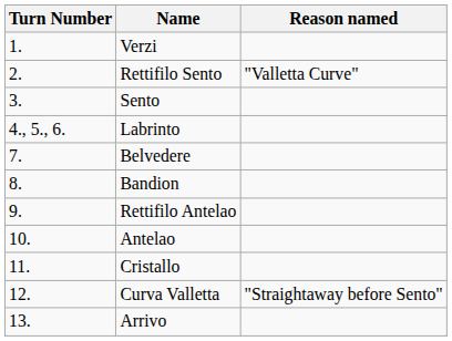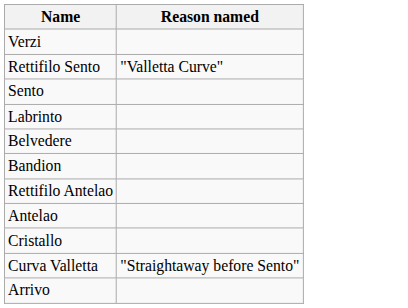- column: Turn Number | 1. | 2. | 3. | 4., 5., 6. | 7. | 8. | 9. | 10. | 11. | 12. | 13.
